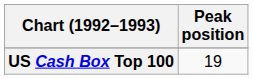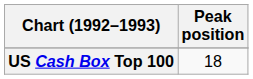US Cash Box Top 100 | Peak position: 19 -> 18
